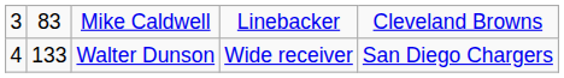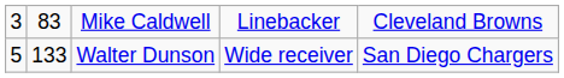Walter Dunson | column 1: 4 -> 5
